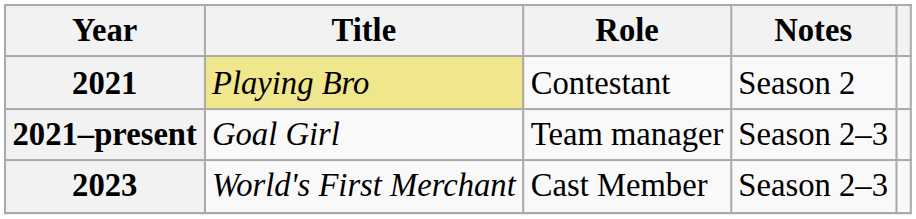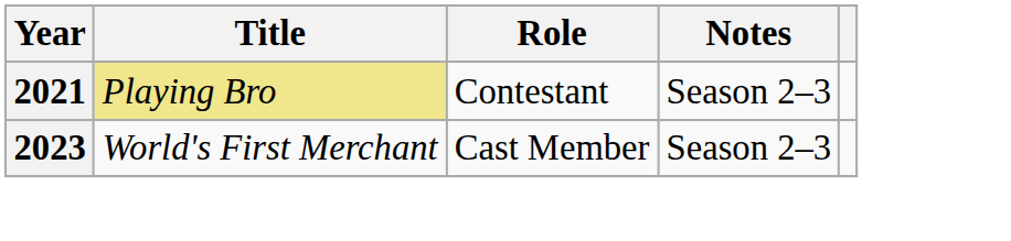2021 | Notes: Season 2 -> Season 2–3
- row: 2021–present | Goal Girl | Team manager | Season 2–3
